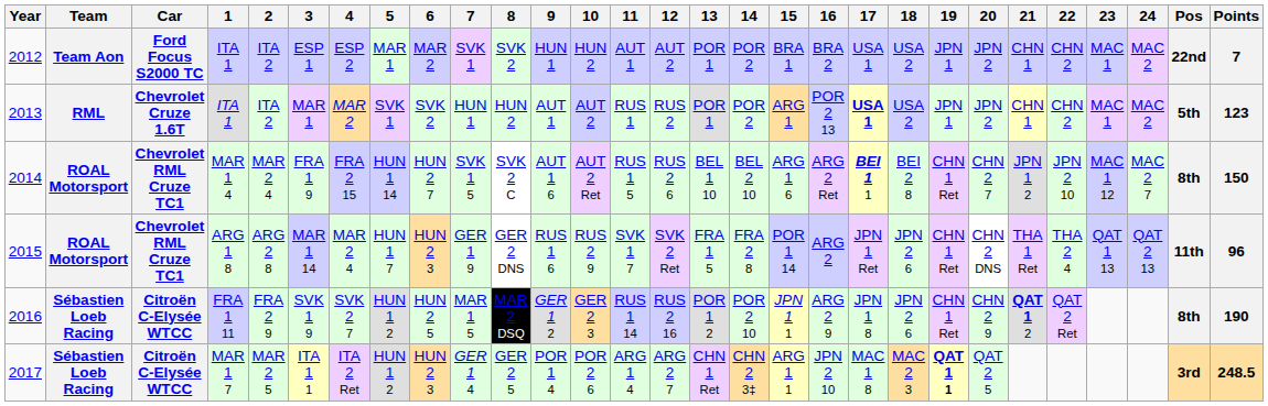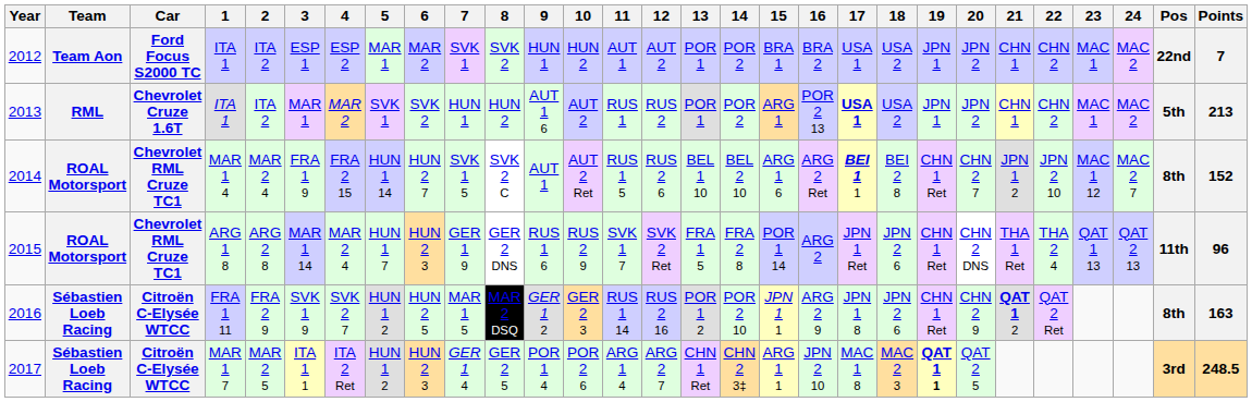2013 | 9: AUT 1 -> AUT 1 6
2013 | Points: 123 -> 213
2014 | 9: AUT 1 6 -> AUT 1
2014 | Points: 150 -> 152
2016 | Points: 190 -> 163
